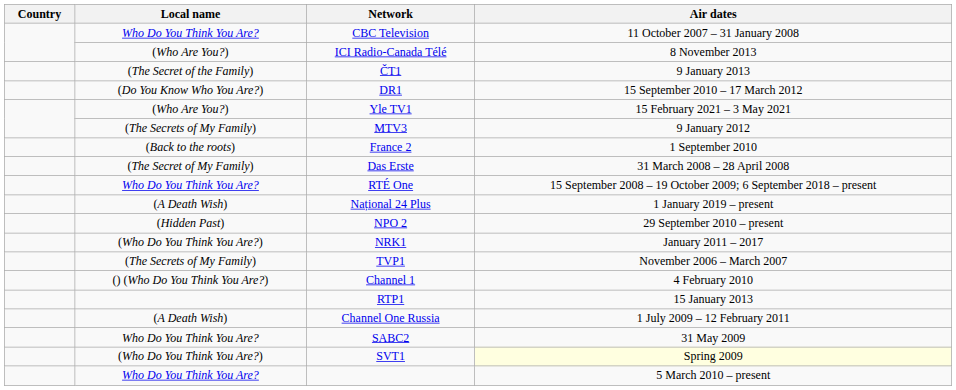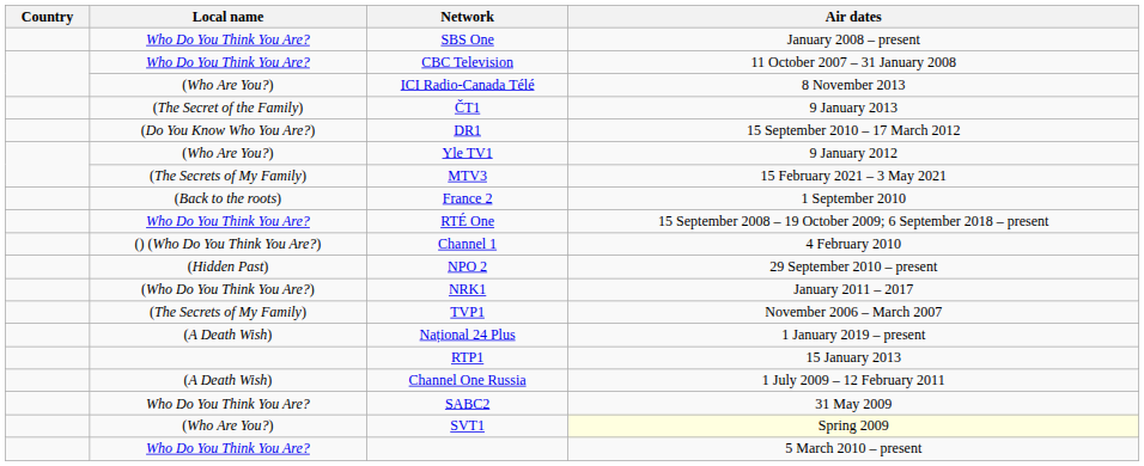+ row: Who Do You Think You Are? | SBS One | January 2008 – present
Yle TV1 | Air dates: 15 February 2021 – 3 May 2021 -> 9 January 2012
MTV3 | Air dates: 9 January 2012 -> 15 February 2021 – 3 May 2021
- row: (The Secret of My Family) | Das Erste | 31 March 2008 – 28 April 2008
rows swapped: Channel 1 <-> Național 24 Plus
SVT1 | Local name: (Who Do You Think You Are?) -> (Who Are You?)
